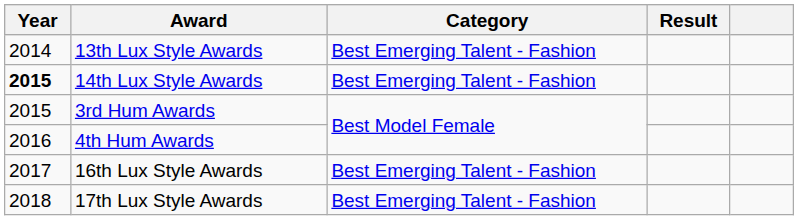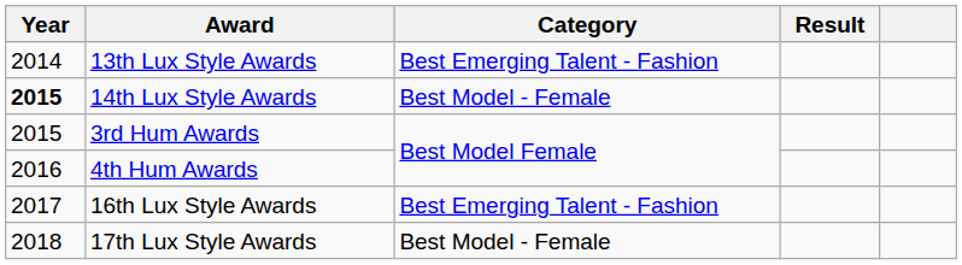14th Lux Style Awards | Category: Best Emerging Talent - Fashion -> Best Model - Female
17th Lux Style Awards | Category: Best Emerging Talent - Fashion -> Best Model - Female
